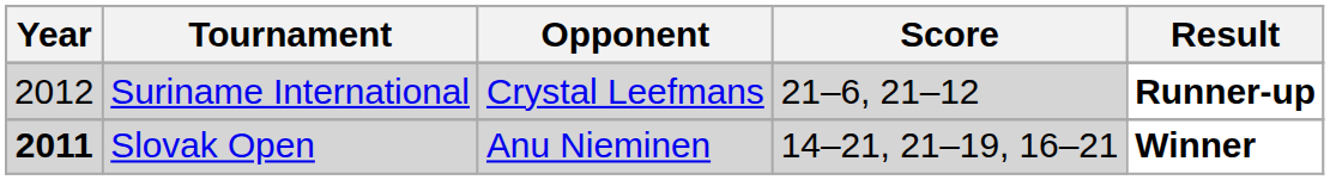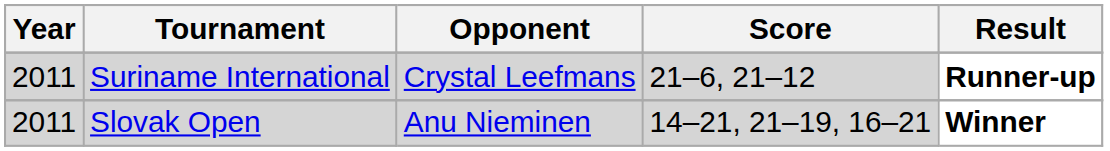Suriname International | Year: 2012 -> 2011
Slovak Open | Year: bold -> normal
